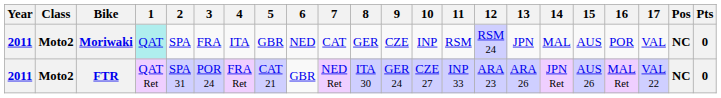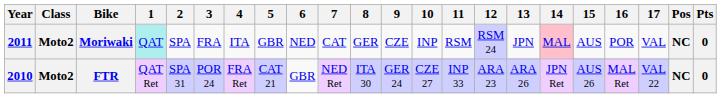Moriwaki | 14: no background -> pink background
FTR | Year: 2011 -> 2010
